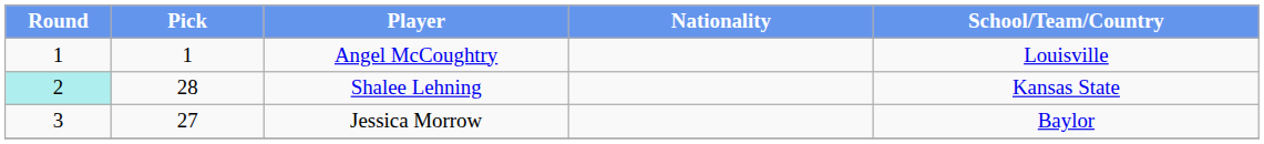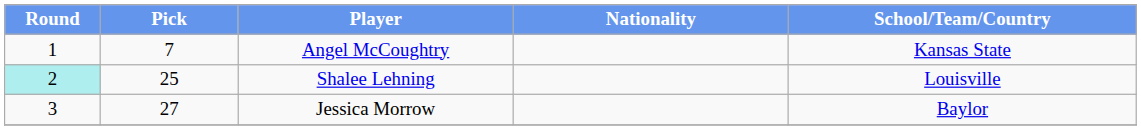Angel McCoughtry | Pick: 1 -> 7
Angel McCoughtry | School/Team/Country: Louisville -> Kansas State
Shalee Lehning | Pick: 28 -> 25
Shalee Lehning | School/Team/Country: Kansas State -> Louisville
